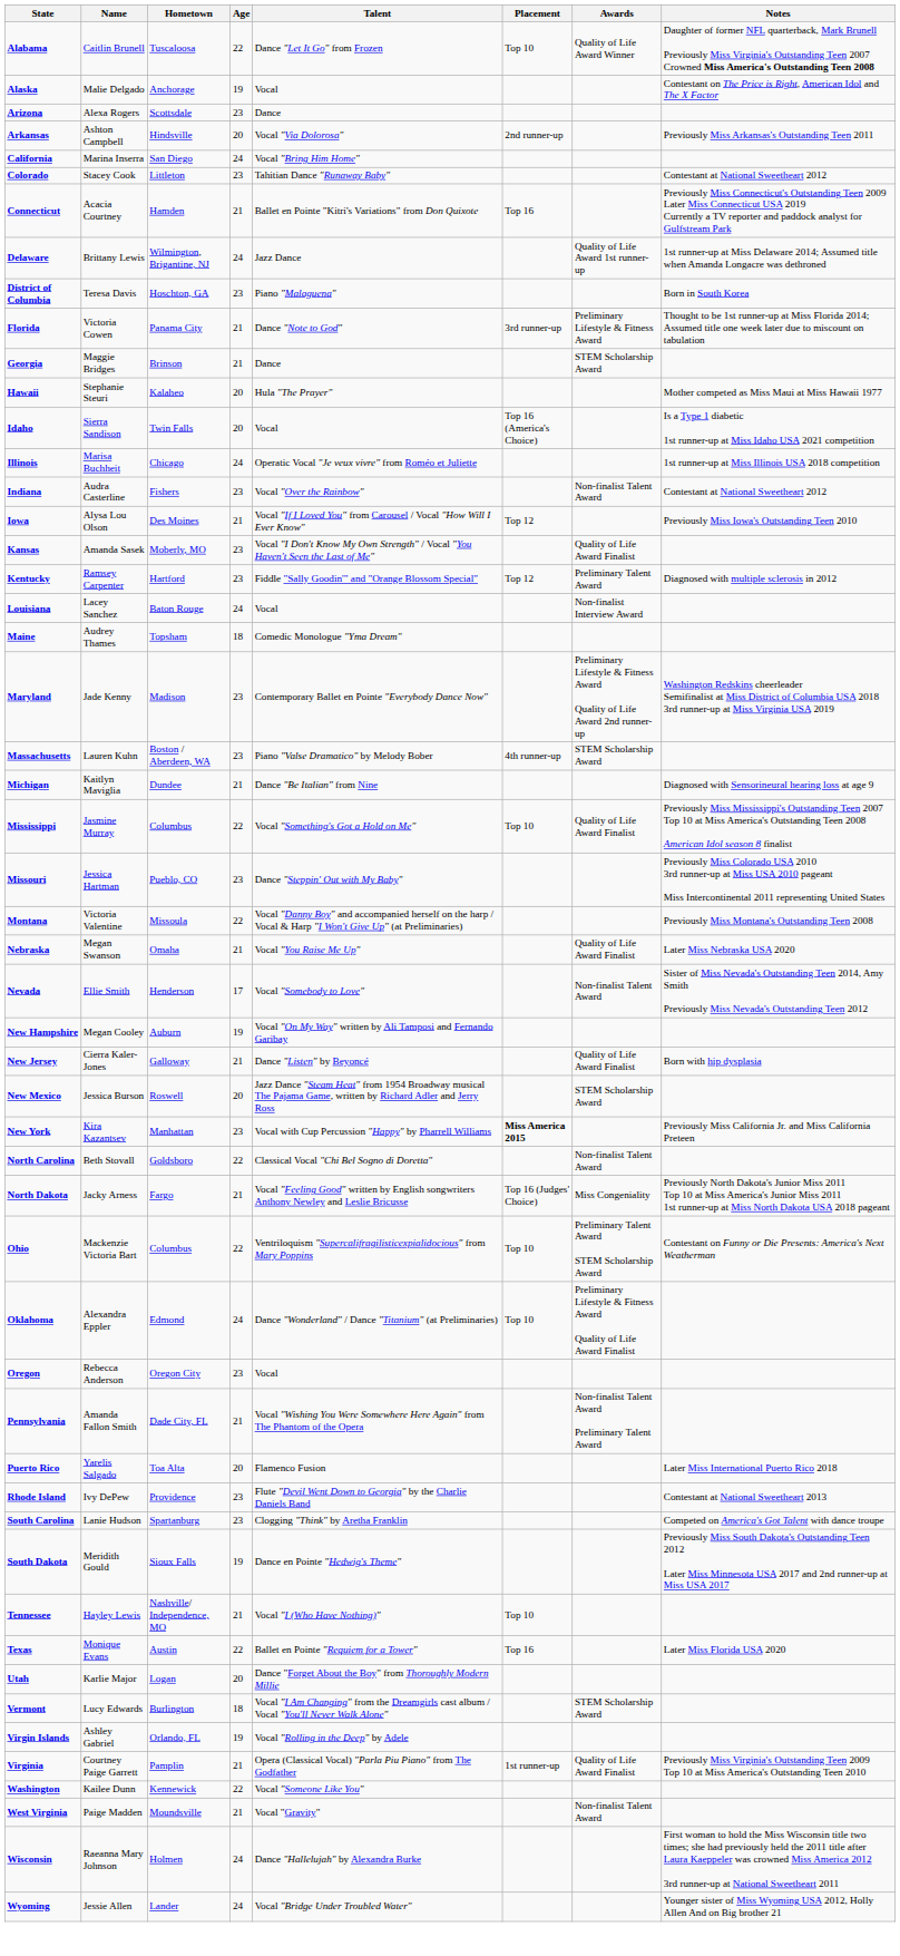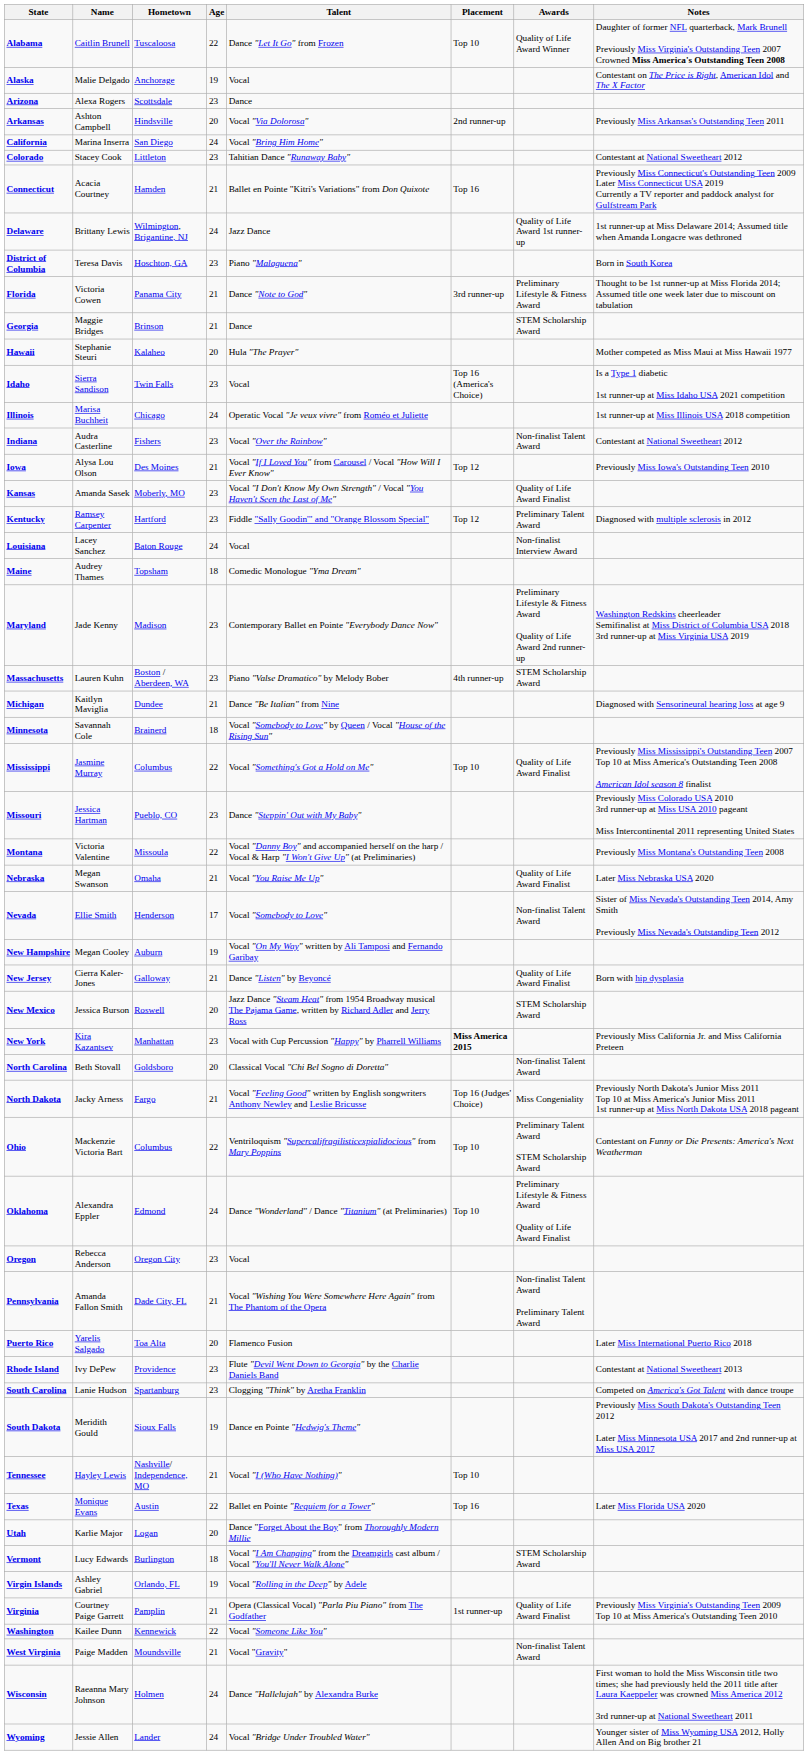Idaho | Age: 20 -> 23
+ row: Minnesota | Savannah Cole | Brainerd | 18 | Vocal "Somebody to Love" by Queen / Vocal "House of the Rising Sun"
North Carolina | Age: 22 -> 20
